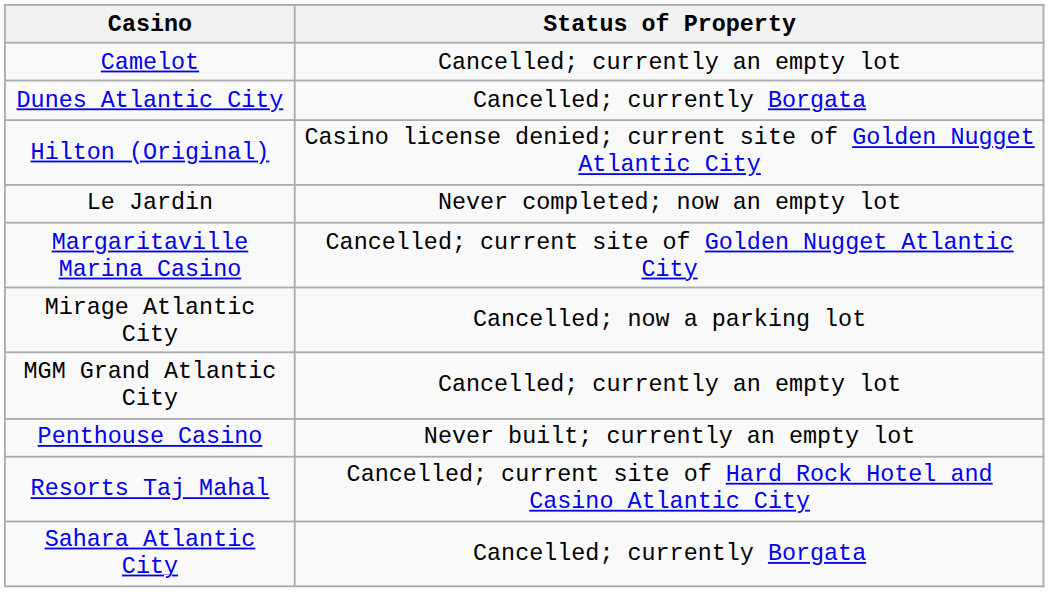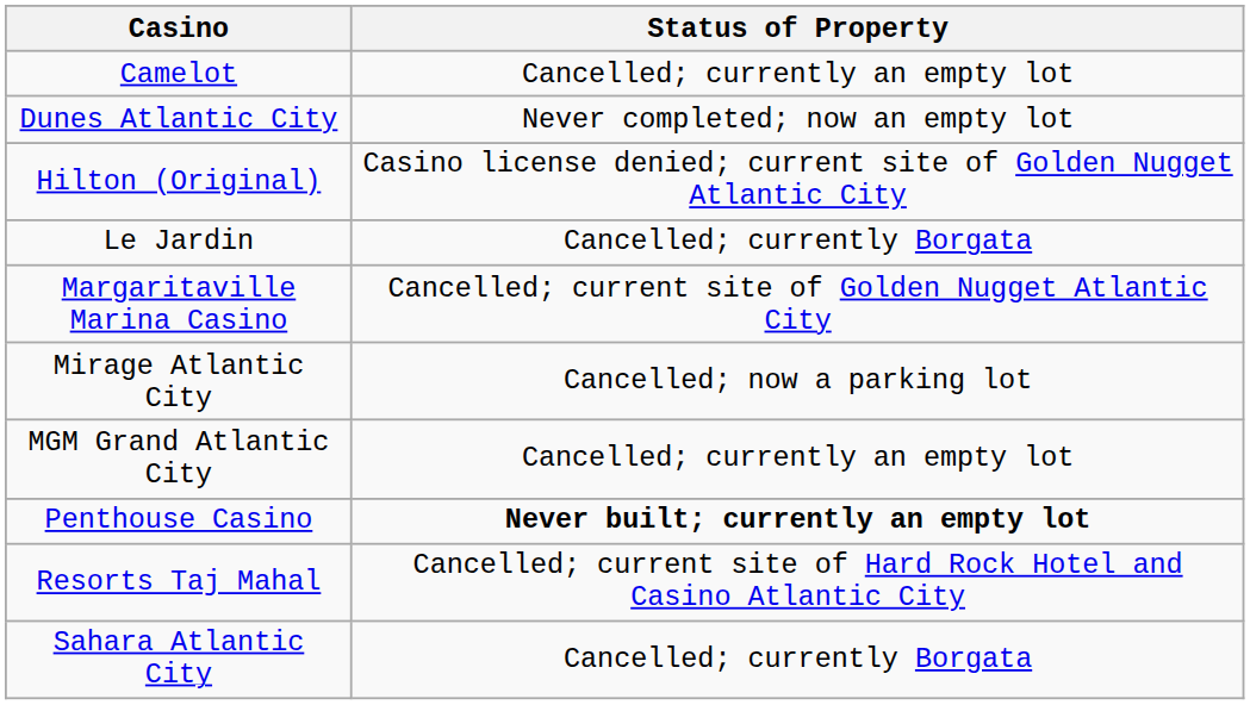Dunes Atlantic City | Status of Property: Cancelled; currently Borgata -> Never completed; now an empty lot
Le Jardin | Status of Property: Never completed; now an empty lot -> Cancelled; currently Borgata
Penthouse Casino | Status of Property: normal -> bold
